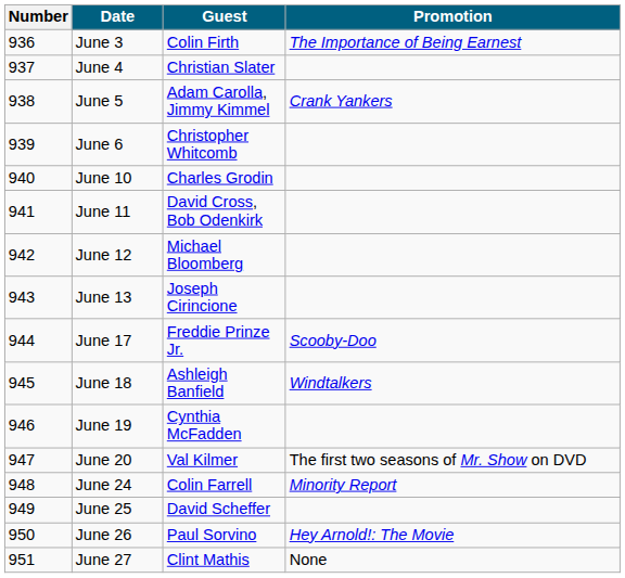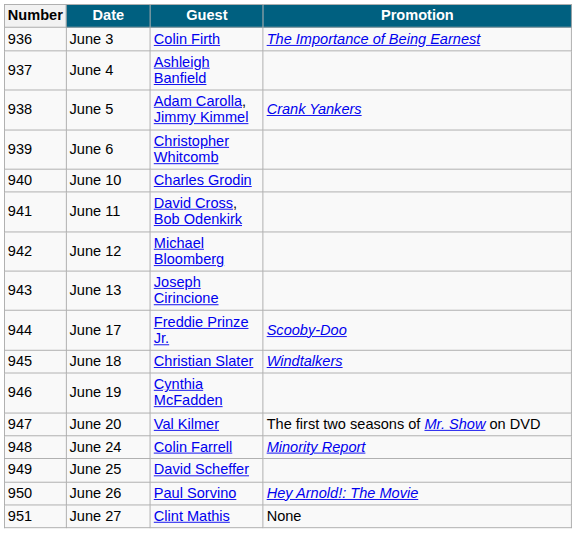June 4 | Guest: Christian Slater -> Ashleigh Banfield
June 18 | Guest: Ashleigh Banfield -> Christian Slater
